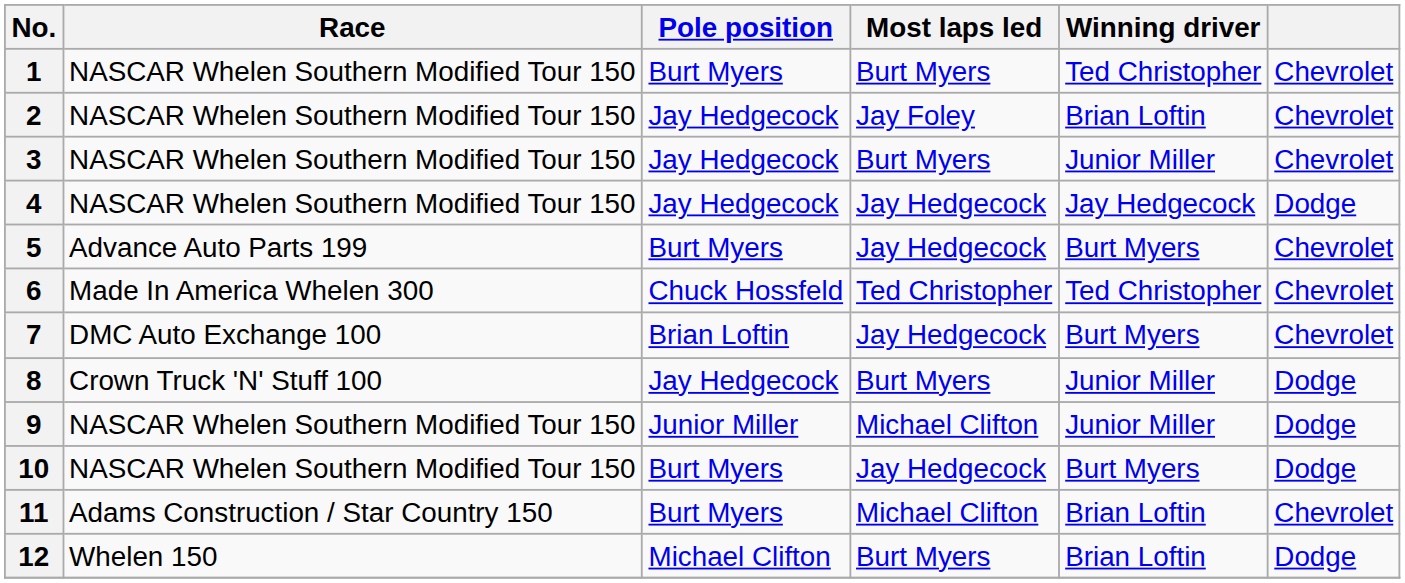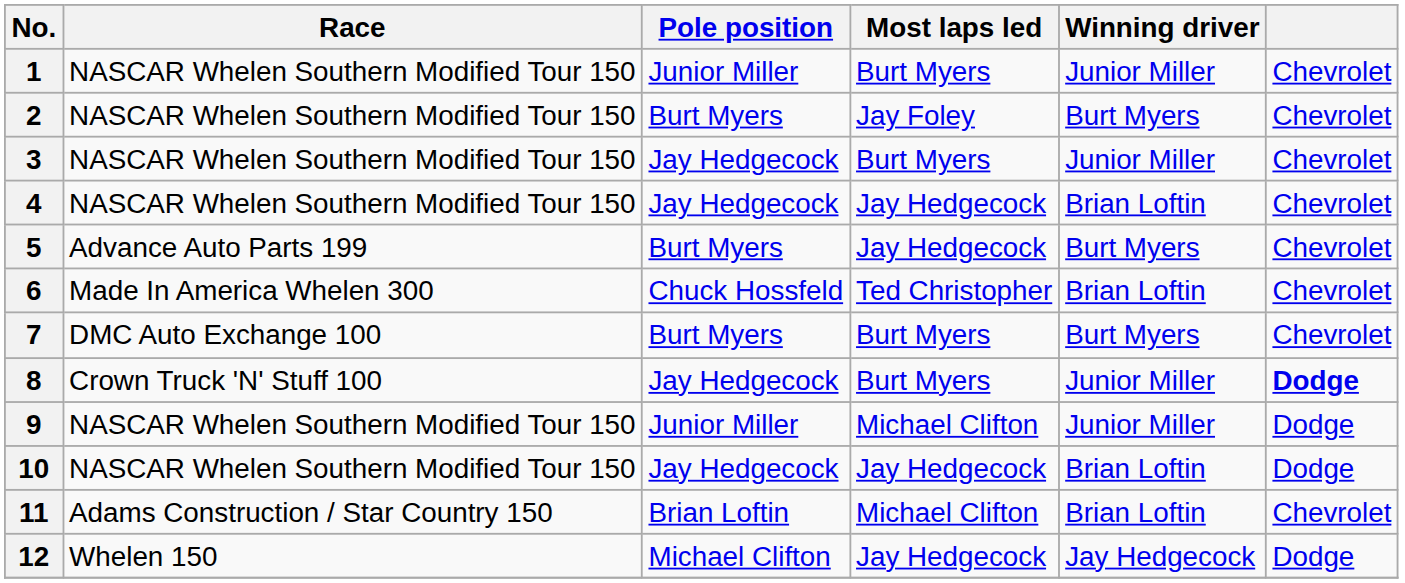1 | Pole position: Burt Myers -> Junior Miller
1 | Winning driver: Ted Christopher -> Junior Miller
2 | Pole position: Jay Hedgecock -> Burt Myers
2 | Winning driver: Brian Loftin -> Burt Myers
4 | Winning driver: Jay Hedgecock -> Brian Loftin
4 | column 6: Dodge -> Chevrolet
6 | Winning driver: Ted Christopher -> Brian Loftin
7 | Pole position: Brian Loftin -> Burt Myers
7 | Most laps led: Jay Hedgecock -> Burt Myers
8 | column 6: normal -> bold
10 | Pole position: Burt Myers -> Jay Hedgecock
10 | Winning driver: Burt Myers -> Brian Loftin
11 | Pole position: Burt Myers -> Brian Loftin
12 | Most laps led: Burt Myers -> Jay Hedgecock
12 | Winning driver: Brian Loftin -> Jay Hedgecock
